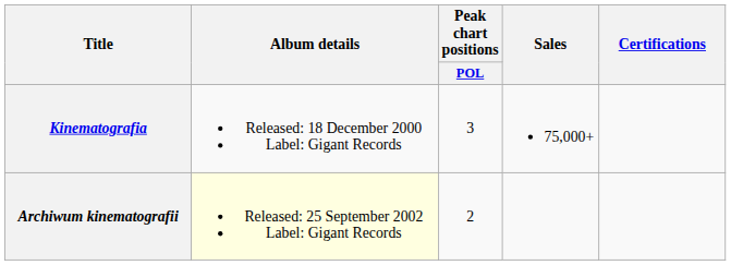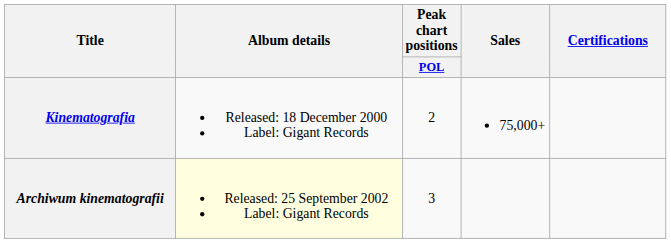Kinematografia | Peak chart positions / POL: 3 -> 2
Archiwum kinematografii | Peak chart positions / POL: 2 -> 3
